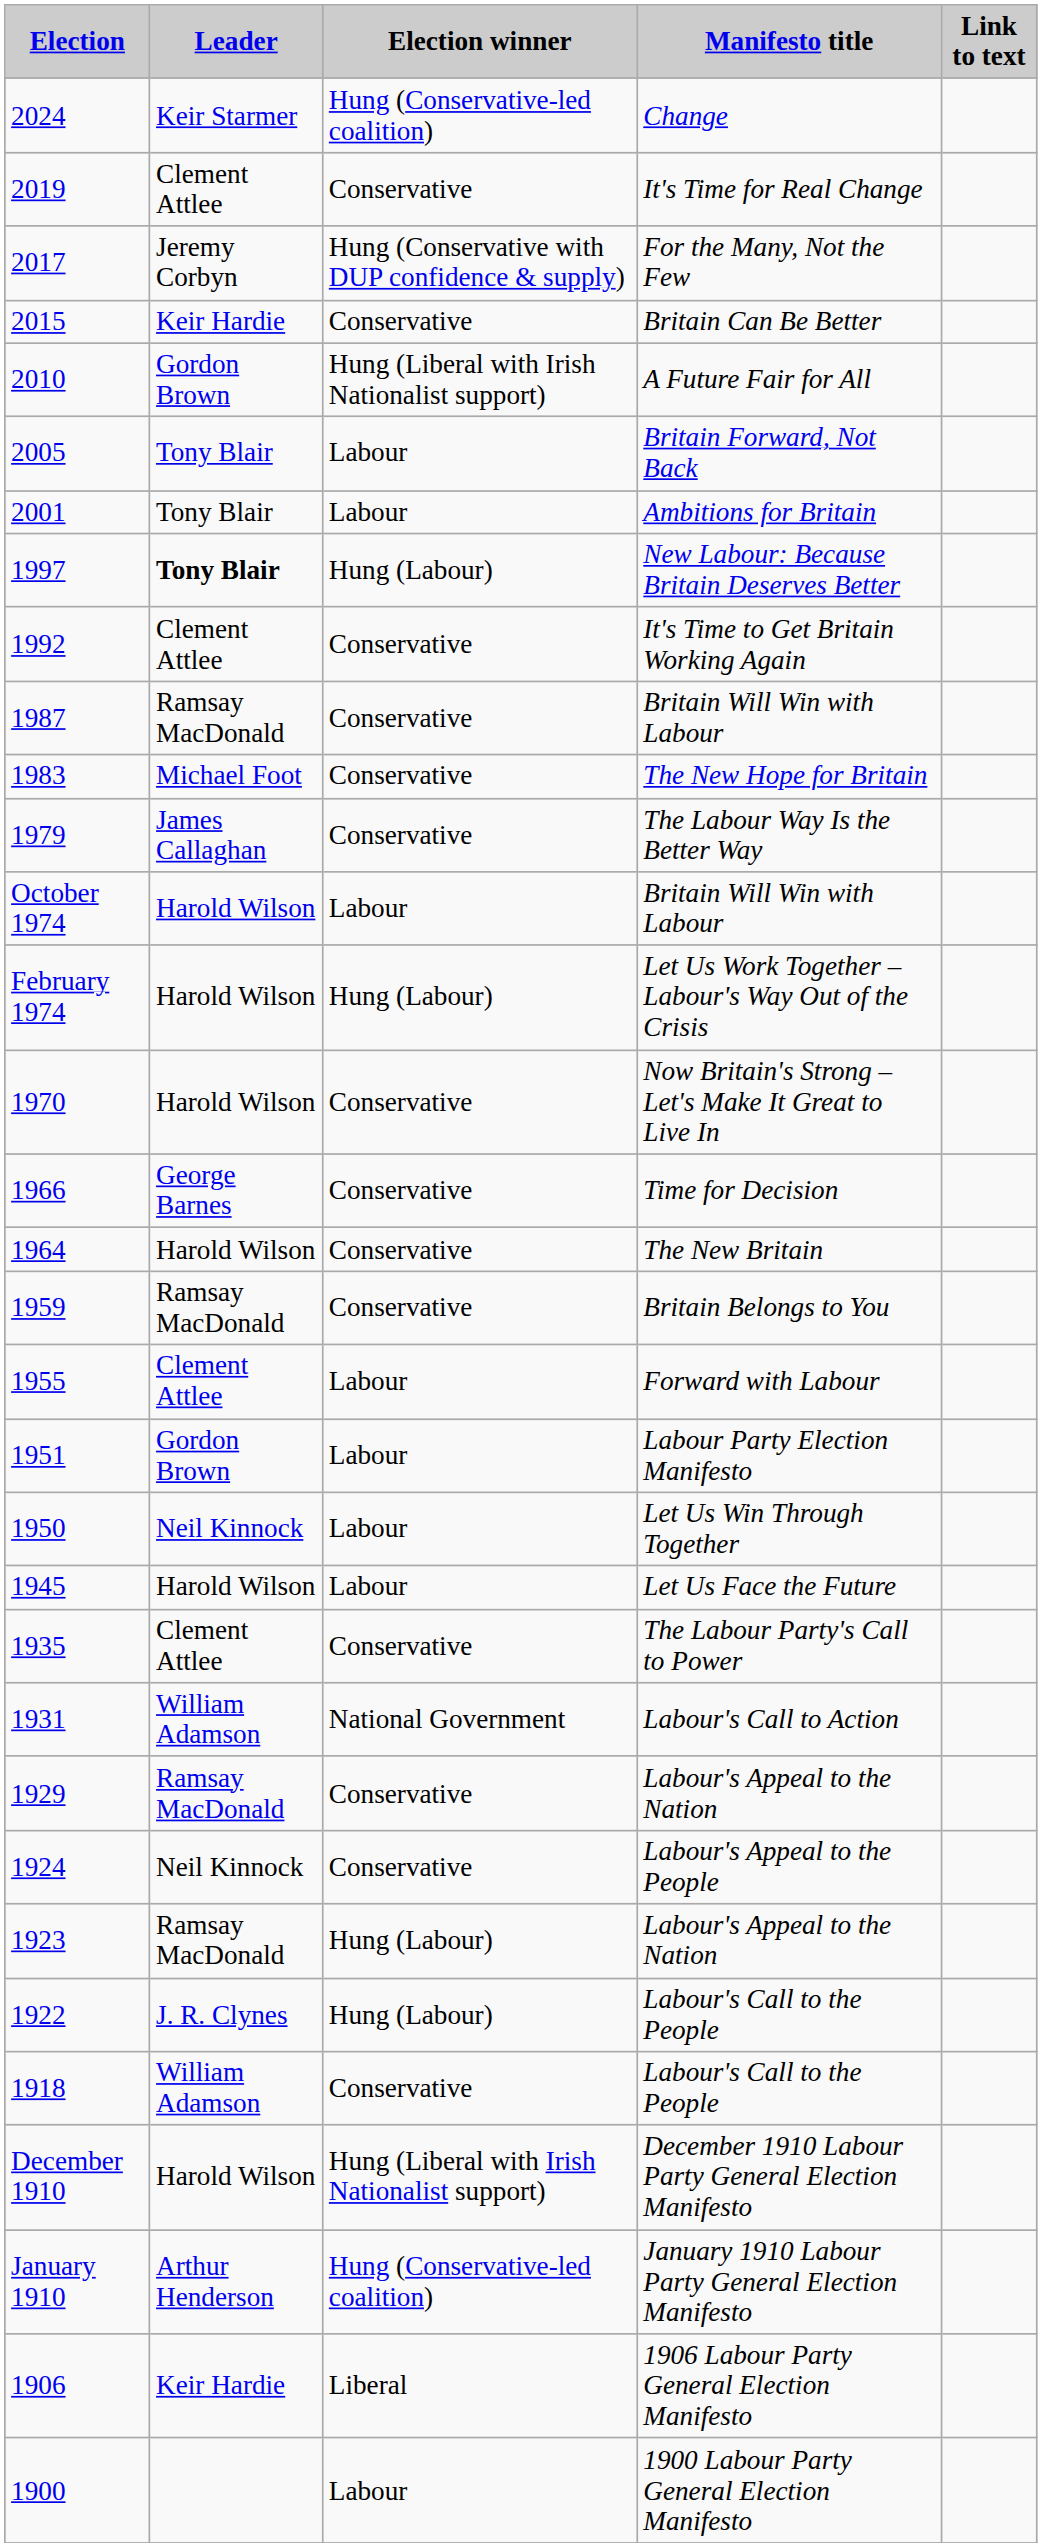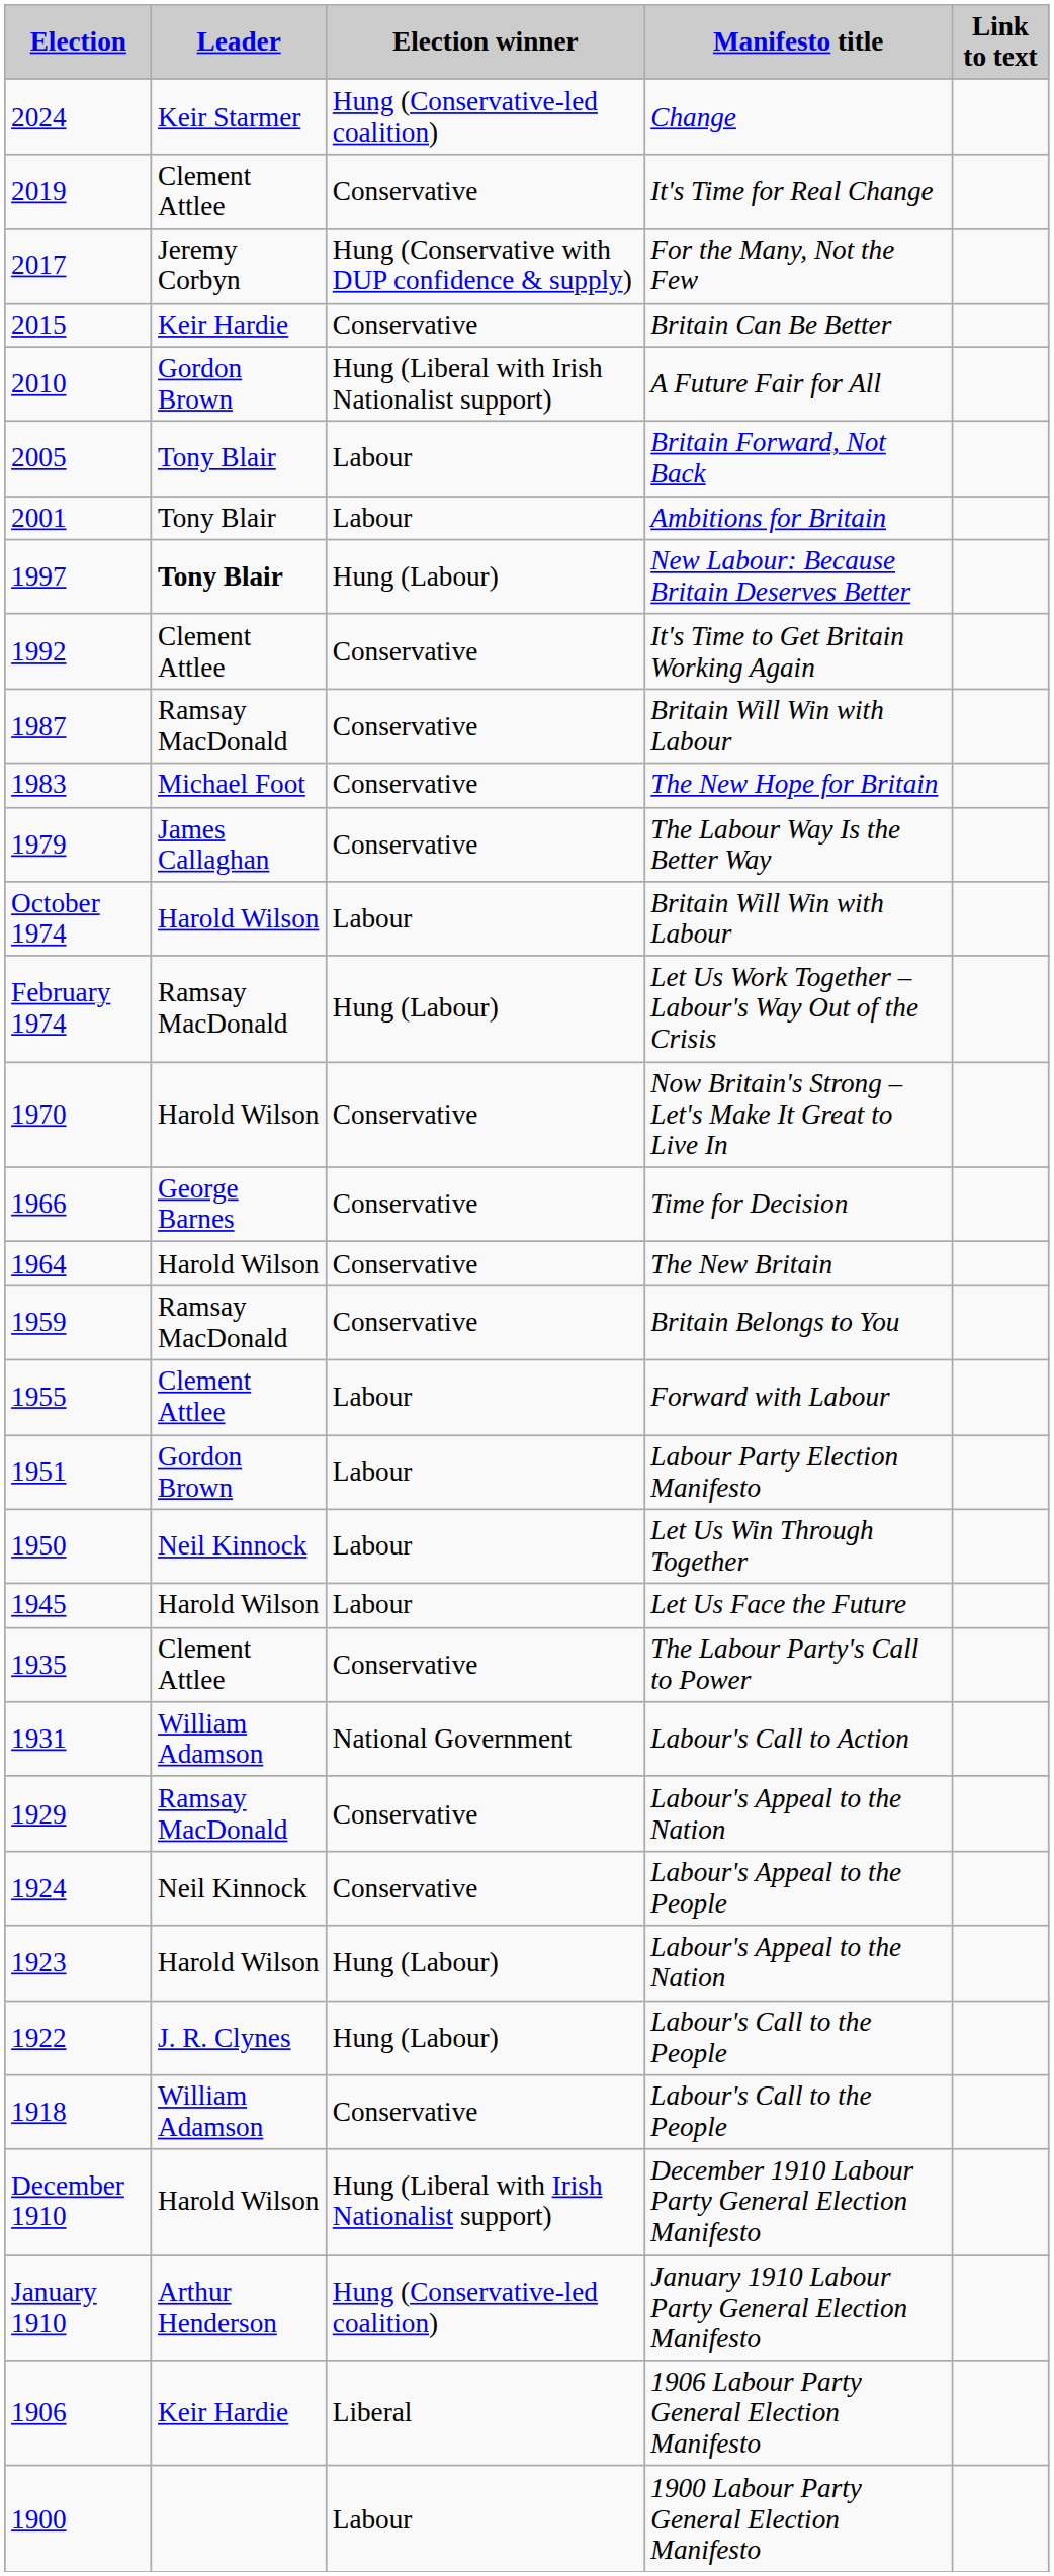Let Us Work Together – Labour's Way Out of the Crisis | Leader: Harold Wilson -> Ramsay MacDonald
1923 / Labour's Appeal to the Nation | Leader: Ramsay MacDonald -> Harold Wilson
